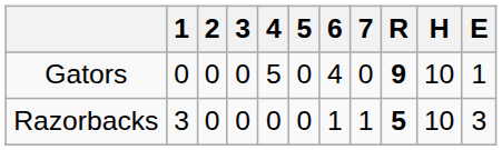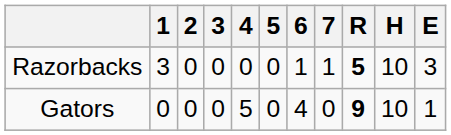rows swapped: Gators <-> Razorbacks
